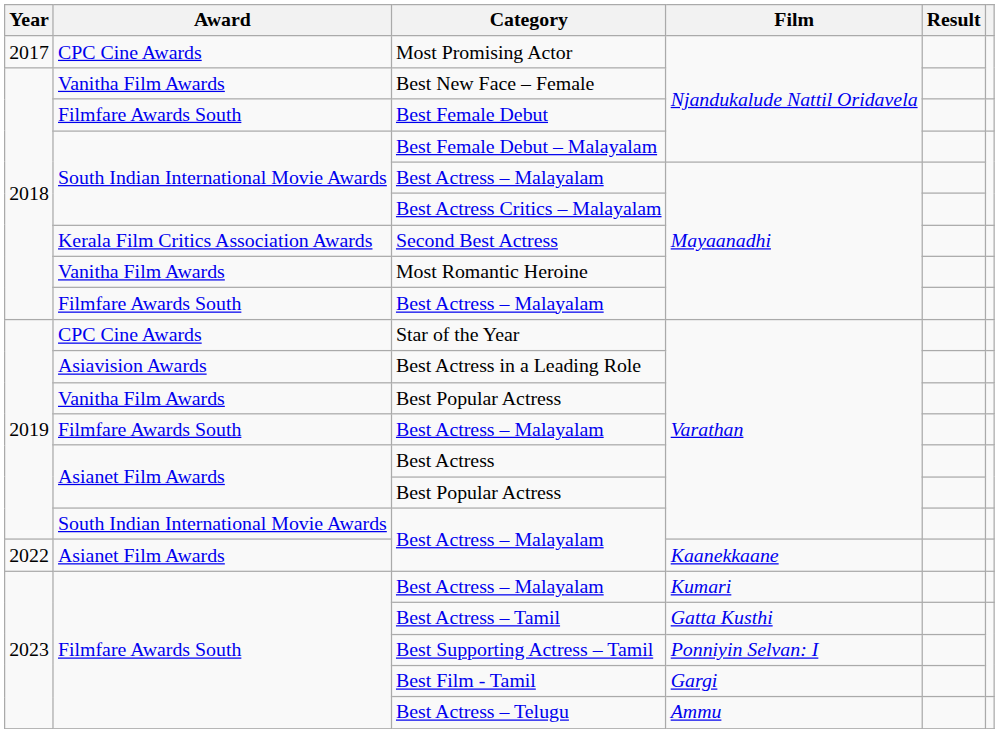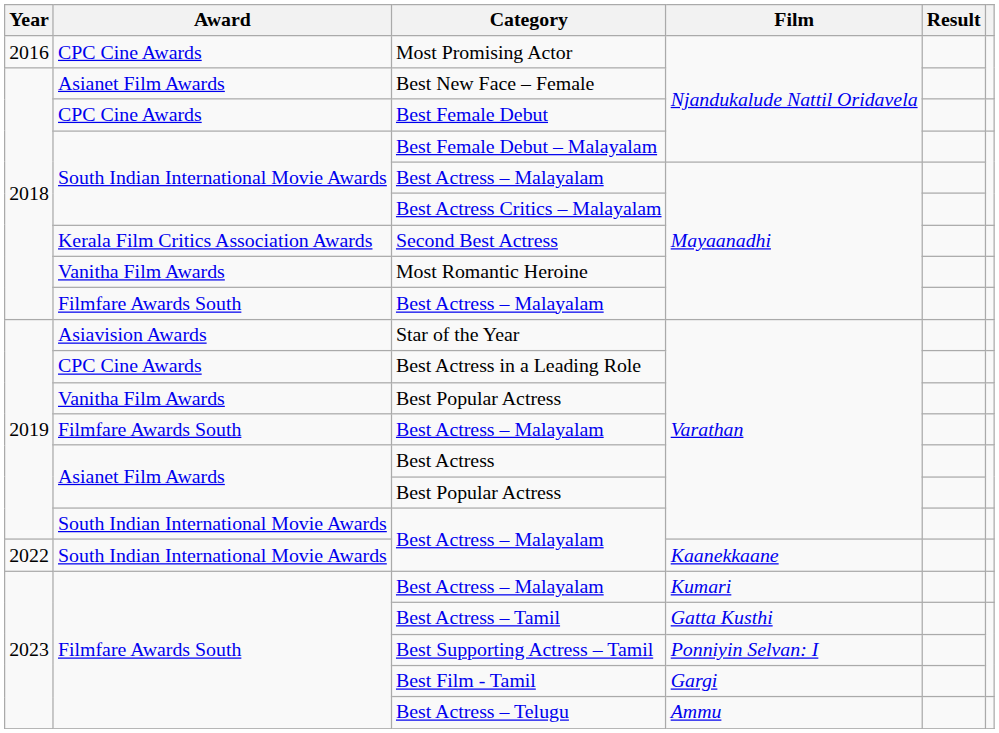Most Promising Actor | Year: 2017 -> 2016
Best New Face – Female | Award: Vanitha Film Awards -> Asianet Film Awards
Best Female Debut | Award: Filmfare Awards South -> CPC Cine Awards
Star of the Year | Award: CPC Cine Awards -> Asiavision Awards
Best Actress in a Leading Role | Award: Asiavision Awards -> CPC Cine Awards
Best Actress – Malayalam / Kaanekkaane | Award: Asianet Film Awards -> South Indian International Movie Awards
